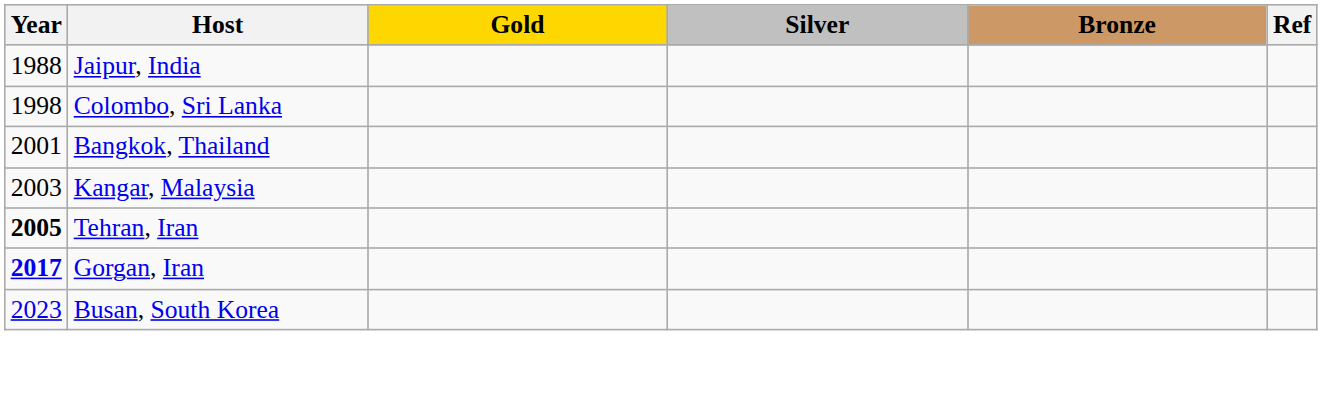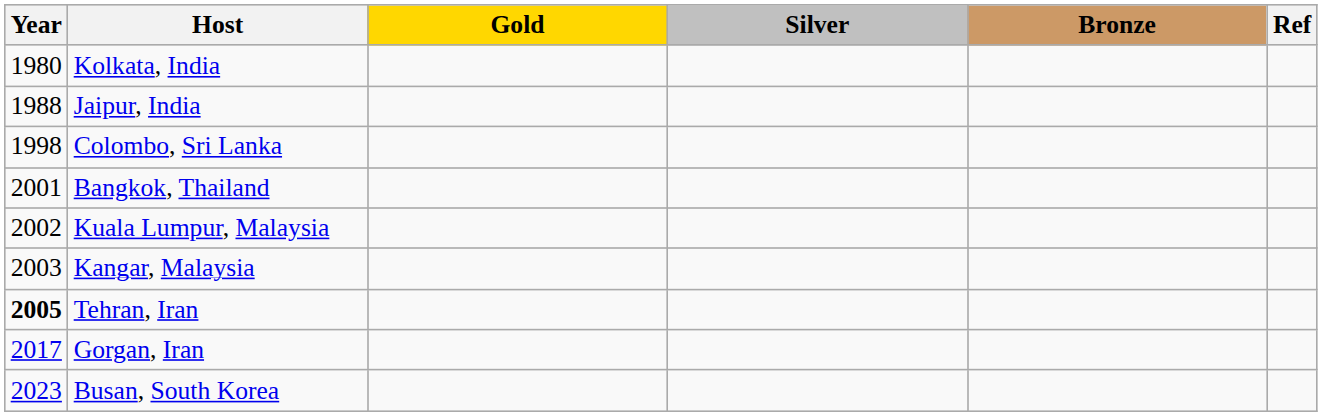+ row: 1980 | Kolkata, India
+ row: 2002 | Kuala Lumpur, Malaysia
Gorgan, Iran | Year: bold -> normal
